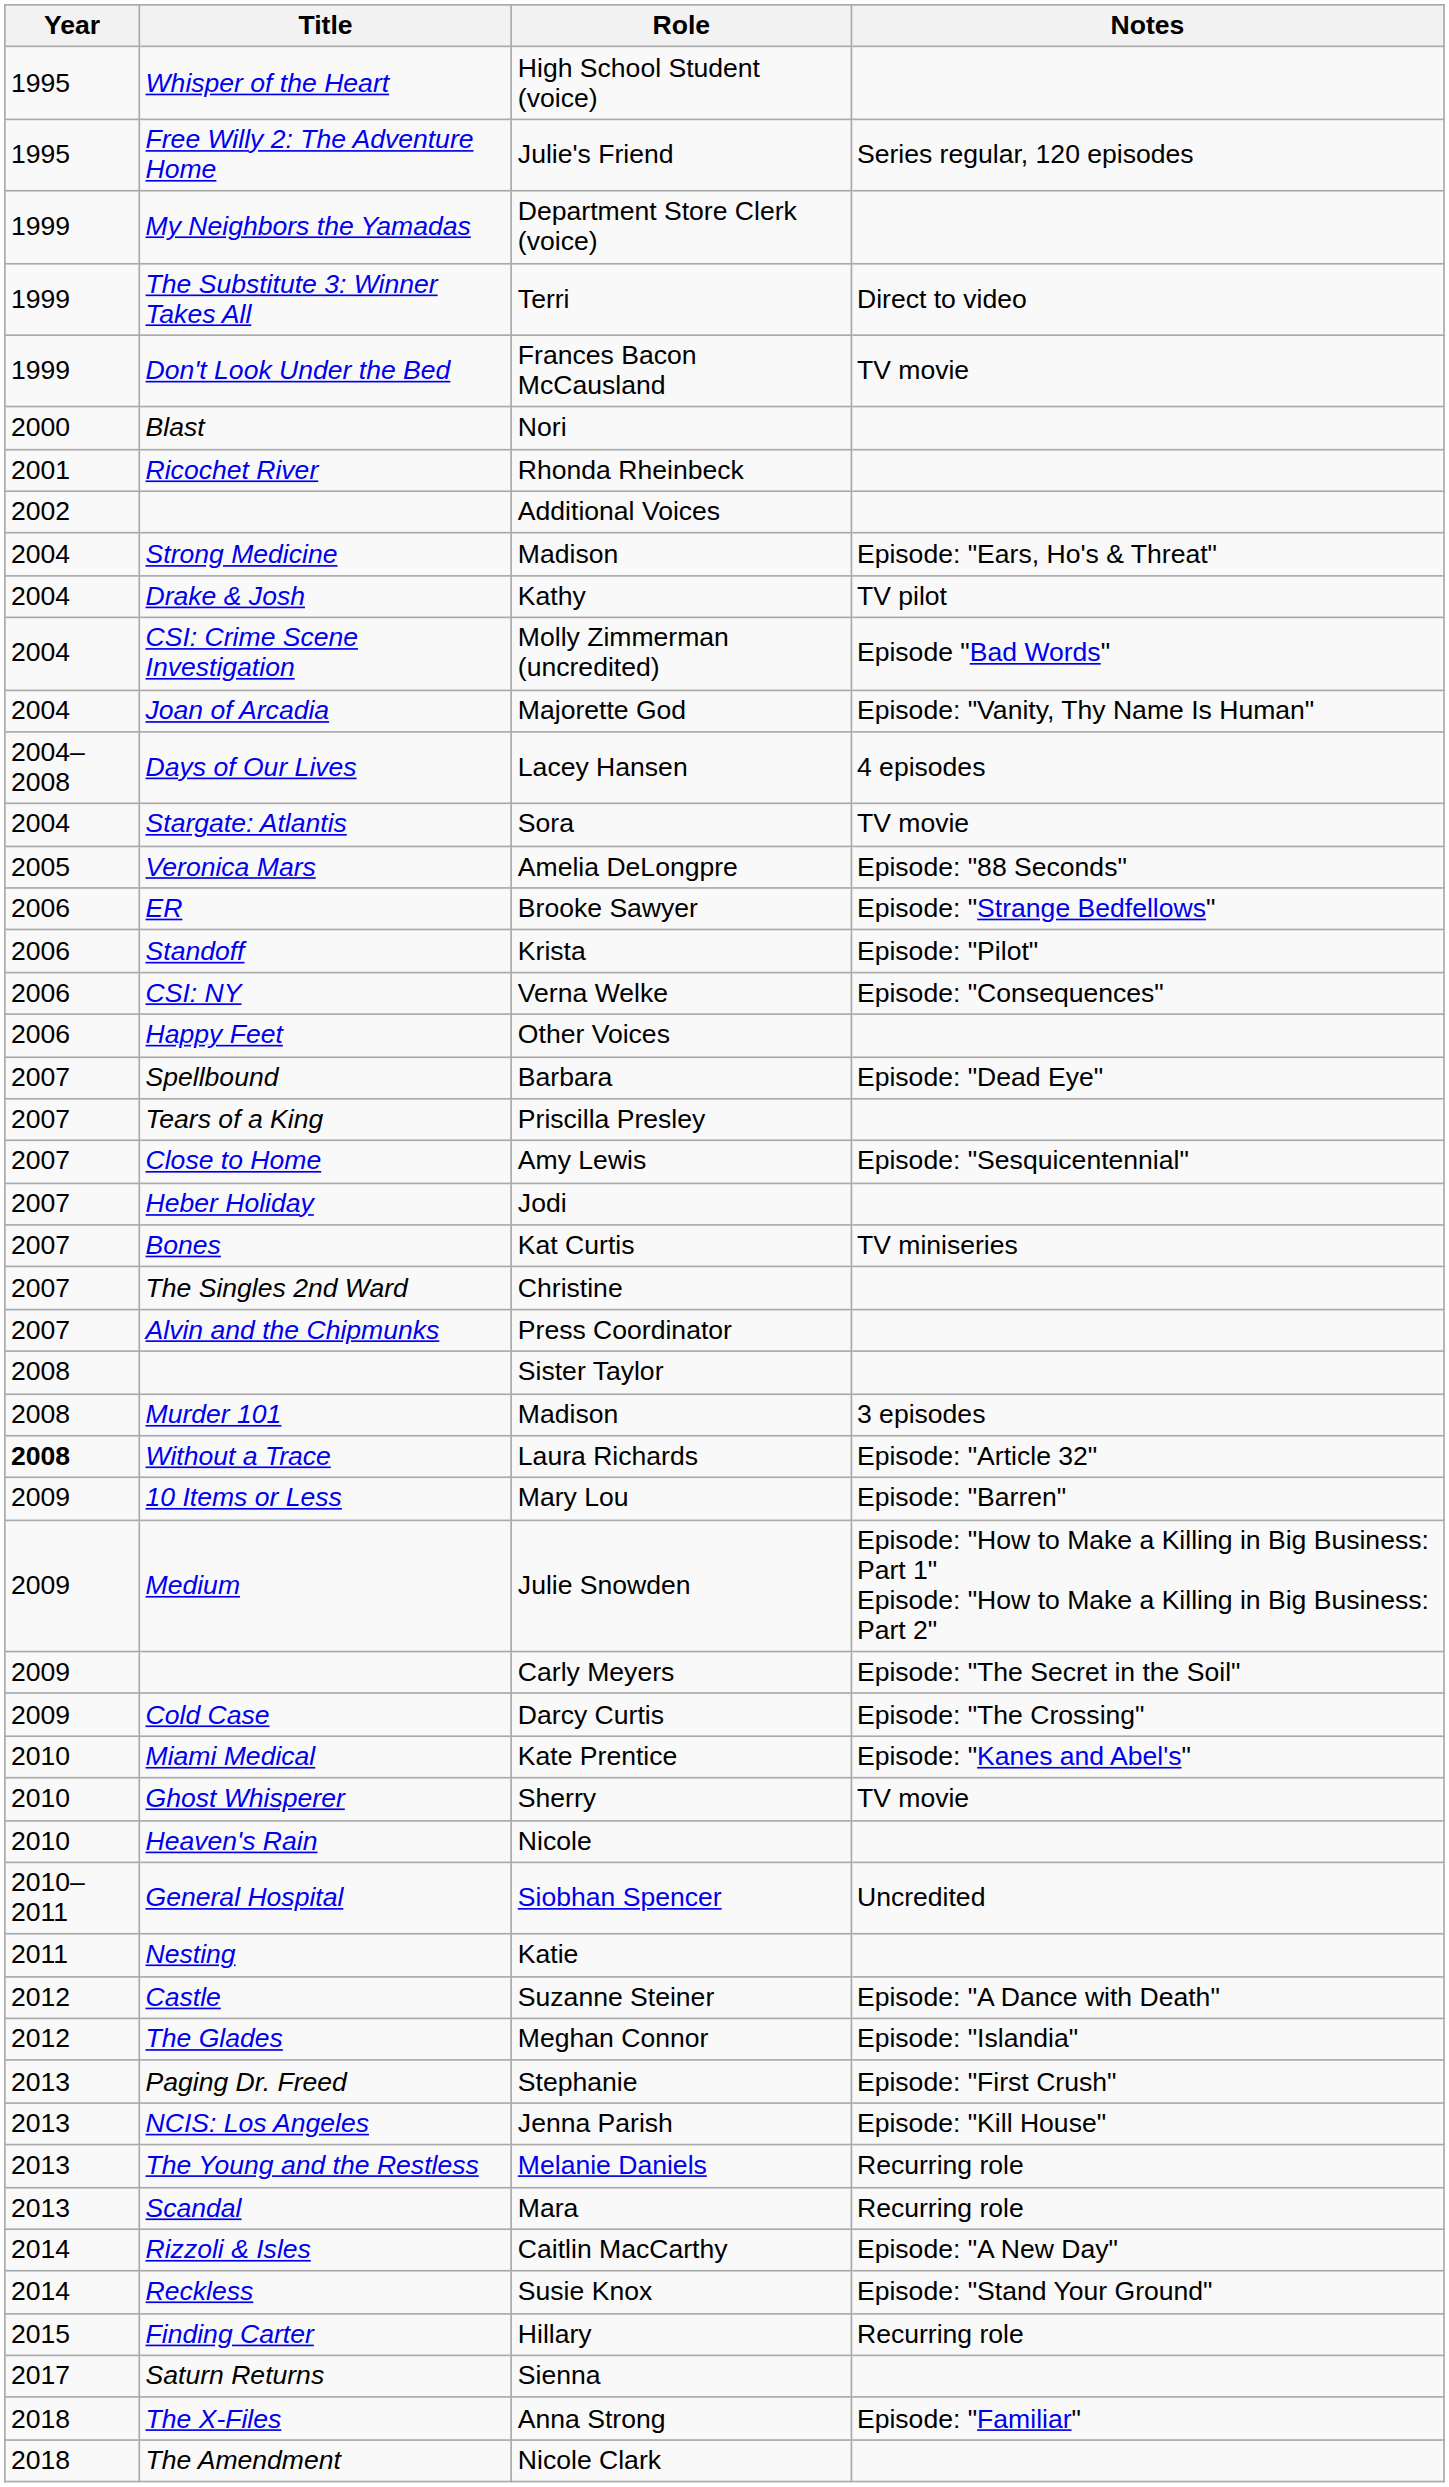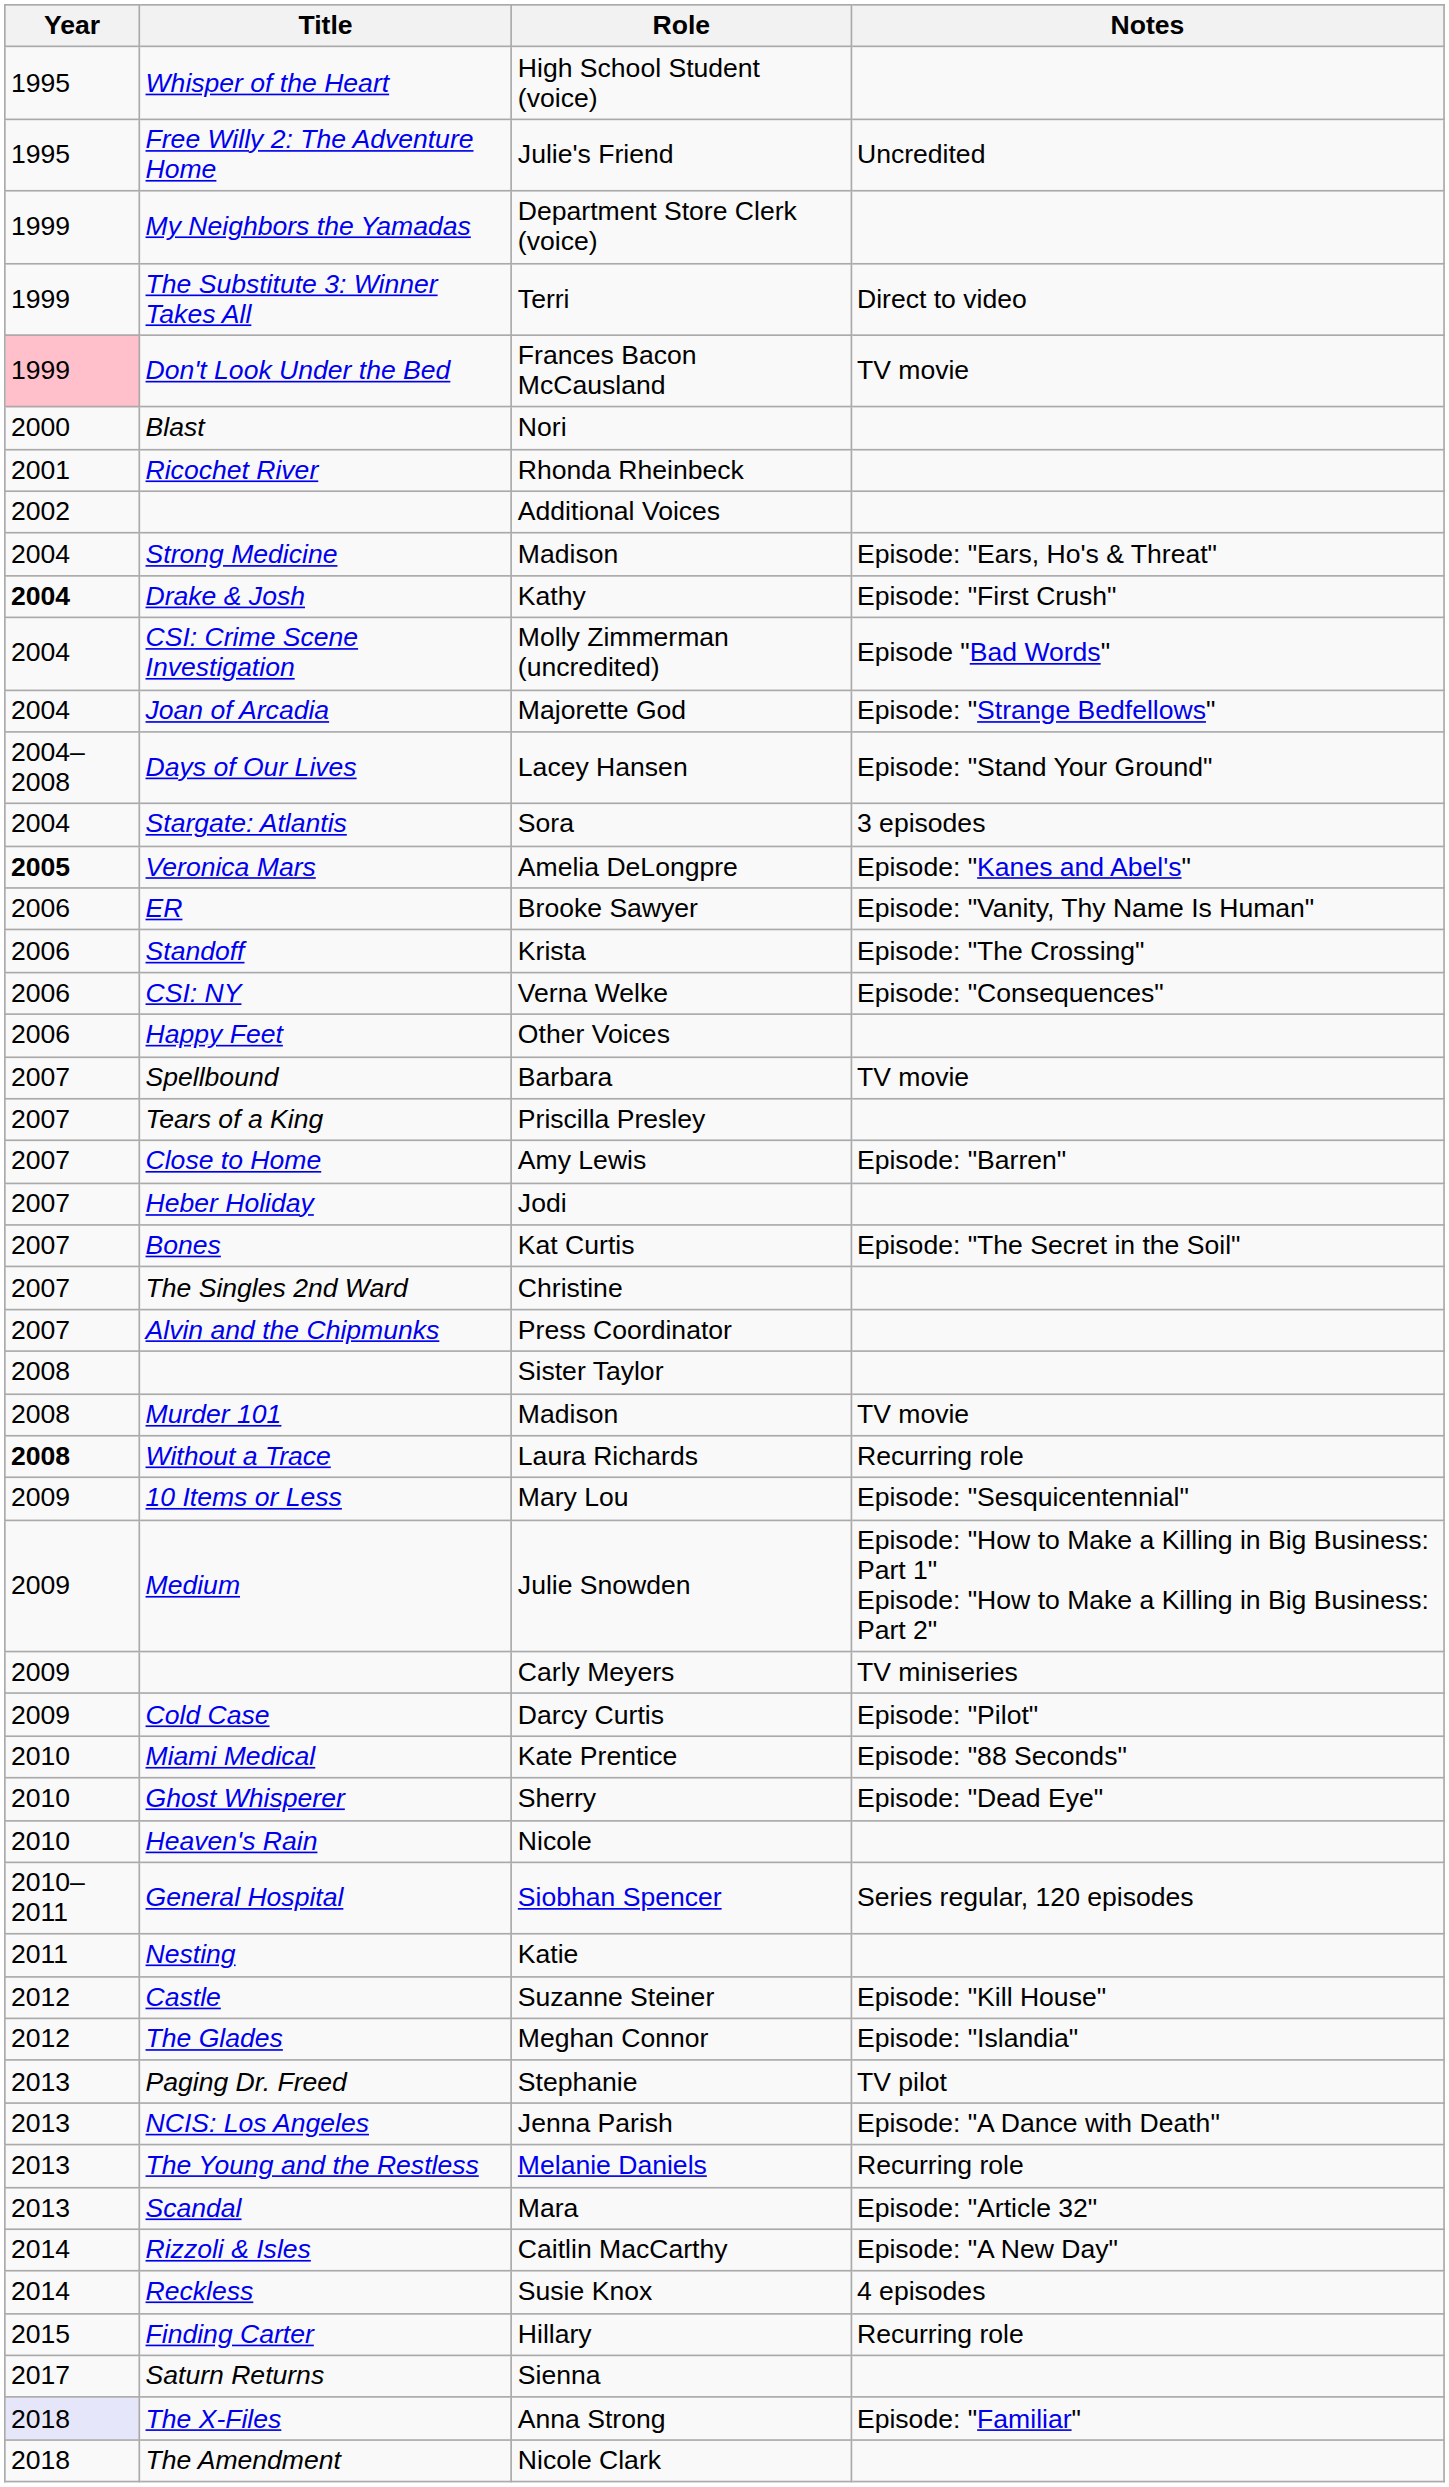Julie's Friend | Notes: Series regular, 120 episodes -> Uncredited
Frances Bacon McCausland | Year: no background -> pink background
Kathy | Year: normal -> bold
Kathy | Notes: TV pilot -> Episode: "First Crush"
Majorette God | Notes: Episode: "Vanity, Thy Name Is Human" -> Episode: "Strange Bedfellows"
Lacey Hansen | Notes: 4 episodes -> Episode: "Stand Your Ground"
Sora | Notes: TV movie -> 3 episodes
Amelia DeLongpre | Year: normal -> bold
Amelia DeLongpre | Notes: Episode: "88 Seconds" -> Episode: "Kanes and Abel's"
Brooke Sawyer | Notes: Episode: "Strange Bedfellows" -> Episode: "Vanity, Thy Name Is Human"
Krista | Notes: Episode: "Pilot" -> Episode: "The Crossing"
Barbara | Notes: Episode: "Dead Eye" -> TV movie
Amy Lewis | Notes: Episode: "Sesquicentennial" -> Episode: "Barren"
Kat Curtis | Notes: TV miniseries -> Episode: "The Secret in the Soil"
Murder 101 / Madison | Notes: 3 episodes -> TV movie
Laura Richards | Notes: Episode: "Article 32" -> Recurring role
Mary Lou | Notes: Episode: "Barren" -> Episode: "Sesquicentennial"
Carly Meyers | Notes: Episode: "The Secret in the Soil" -> TV miniseries
Darcy Curtis | Notes: Episode: "The Crossing" -> Episode: "Pilot"
Kate Prentice | Notes: Episode: "Kanes and Abel's" -> Episode: "88 Seconds"
Sherry | Notes: TV movie -> Episode: "Dead Eye"
Siobhan Spencer | Notes: Uncredited -> Series regular, 120 episodes
Suzanne Steiner | Notes: Episode: "A Dance with Death" -> Episode: "Kill House"
Stephanie | Notes: Episode: "First Crush" -> TV pilot
Jenna Parish | Notes: Episode: "Kill House" -> Episode: "A Dance with Death"
Mara | Notes: Recurring role -> Episode: "Article 32"
Susie Knox | Notes: Episode: "Stand Your Ground" -> 4 episodes
Anna Strong | Year: no background -> lavender background
